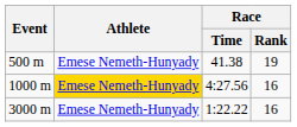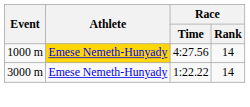- row: 500 m | Emese Nemeth-Hunyady | 41.38 | 19
1000 m | Race / Rank: 16 -> 14
3000 m | Race / Rank: 16 -> 14
